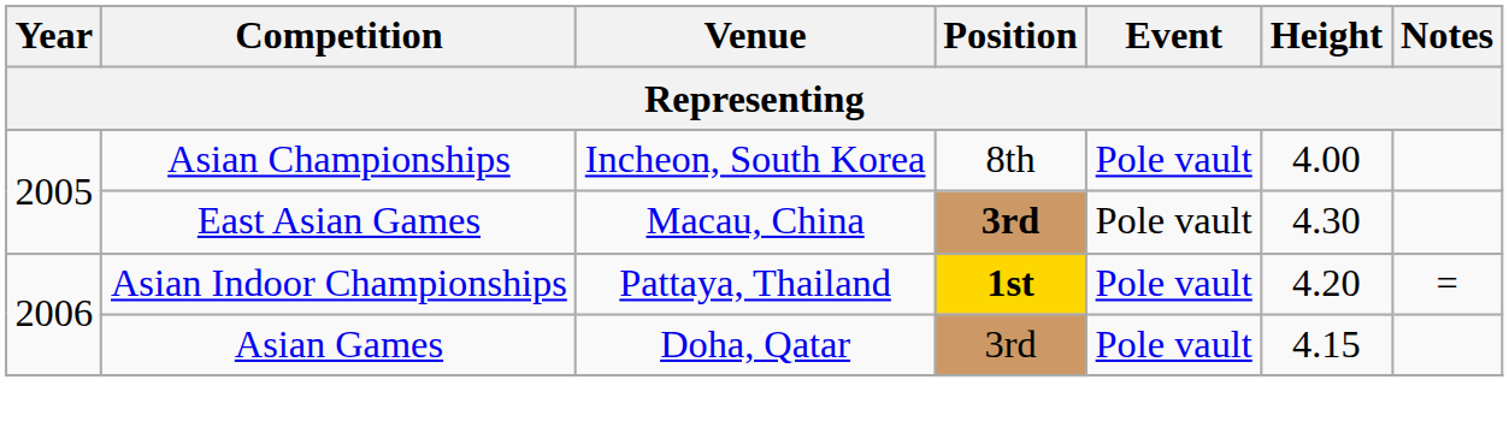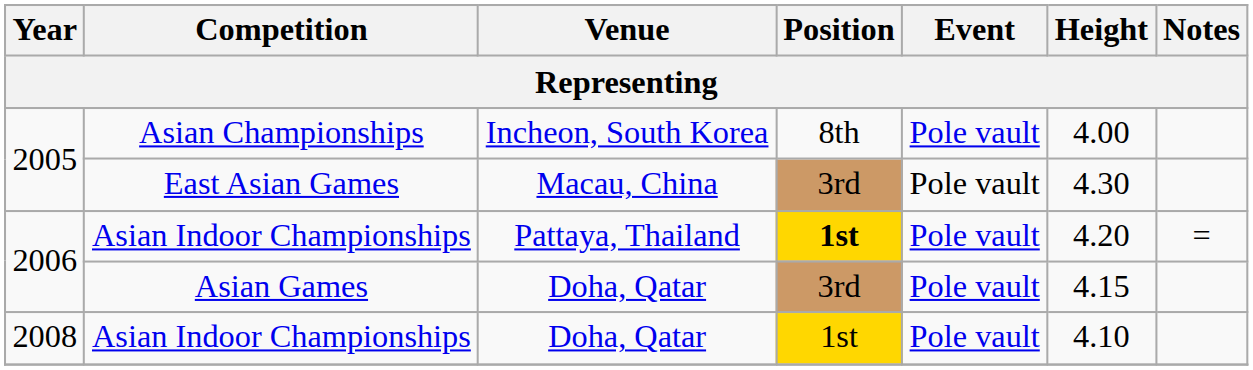East Asian Games | Position: bold -> normal
+ row: 2008 | Asian Indoor Championships | Doha, Qatar | 1st | Pole vault | 4.10
